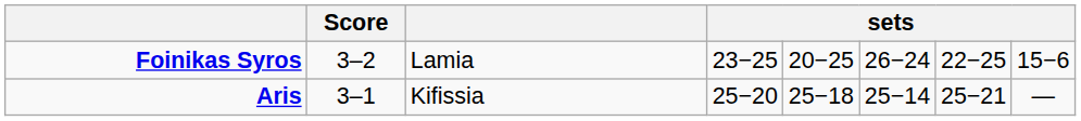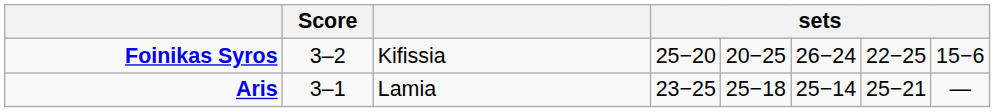Foinikas Syros | column 3: Lamia -> Kifissia
Foinikas Syros | column 4: 23−25 -> 25−20
Aris | column 3: Kifissia -> Lamia
Aris | column 4: 25−20 -> 23−25
